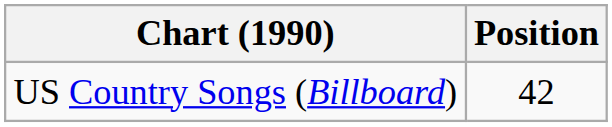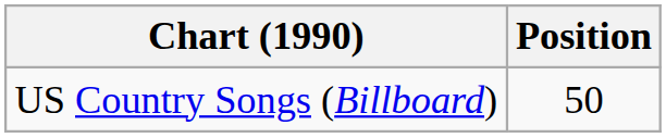US Country Songs (Billboard) | Position: 42 -> 50
